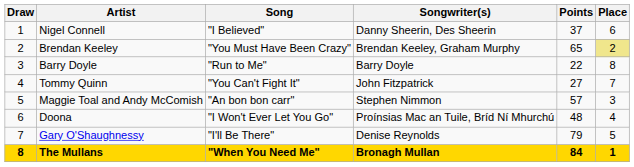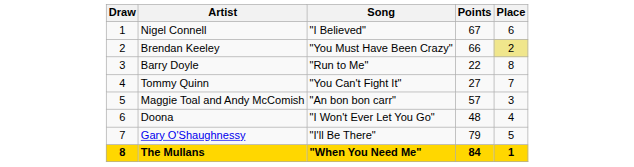- column: Songwriter(s) | Danny Sheerin, Des Sheerin | Brendan Keeley, Graham Murphy | Barry Doyle | John Fitzpatrick | Stephen Nimmon | Proínsias Mac an Tuile, Bríd Ní Mhurchú | Denise Reynolds | Bronagh Mullan
Nigel Connell | Points: 37 -> 67
Brendan Keeley | Points: 65 -> 66
